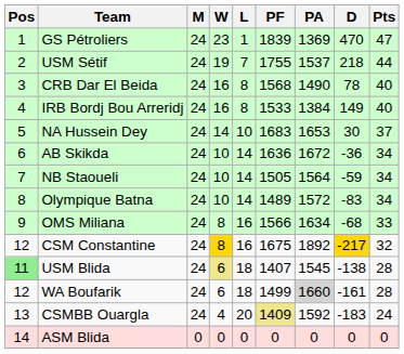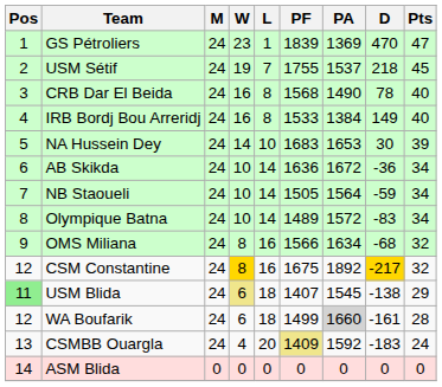USM Sétif | Pts: 44 -> 45
NA Hussein Dey | Pts: 37 -> 39
OMS Miliana | Pts: 33 -> 32
USM Blida | Pts: 28 -> 29
